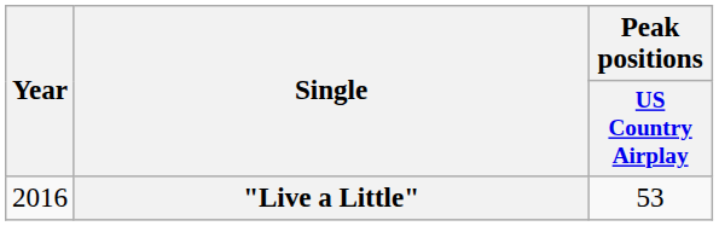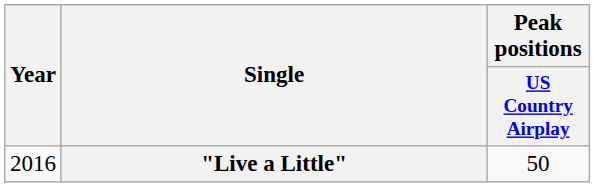"Live a Little" | Peak positions / US Country Airplay: 53 -> 50
